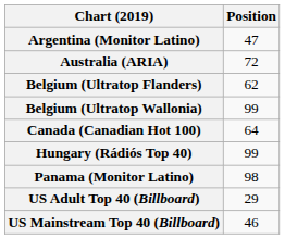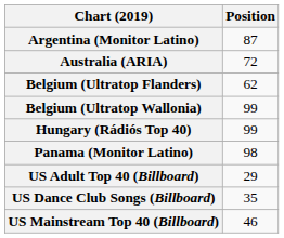Argentina (Monitor Latino) | Position: 47 -> 87
- row: Canada (Canadian Hot 100) | 64
+ row: US Dance Club Songs (Billboard) | 35
